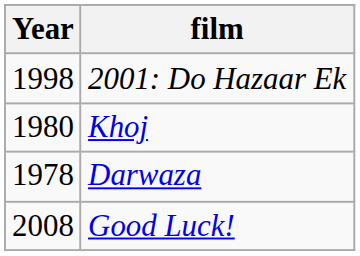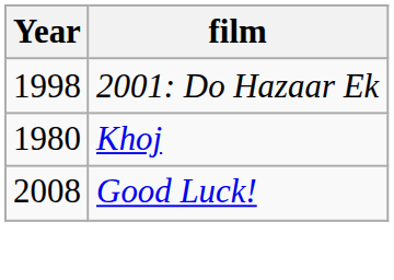- row: 1978 | Darwaza
